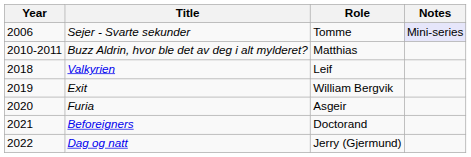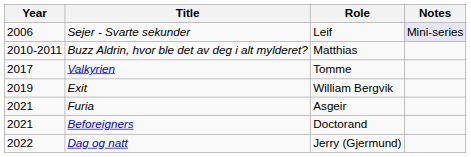Sejer - Svarte sekunder | Role: Tomme -> Leif
Valkyrien | Year: 2018 -> 2017
Valkyrien | Role: Leif -> Tomme
Furia | Year: 2020 -> 2021
